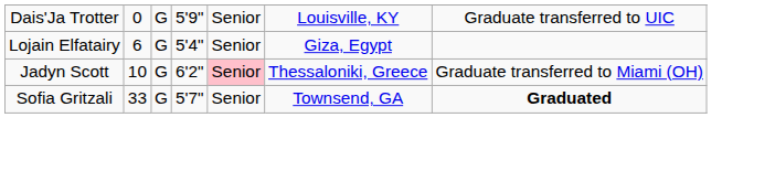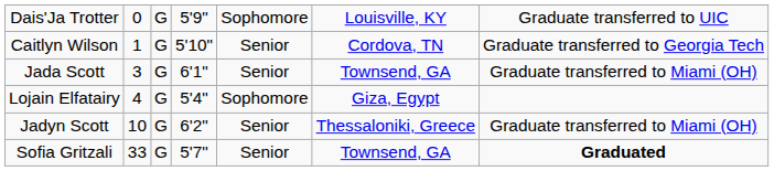Dais'Ja Trotter | column 5: Senior -> Sophomore
+ row: Caitlyn Wilson | 1 | G | 5'10" | Senior | Cordova, TN | Graduate transferred to Georgia Tech
+ row: Jada Scott | 3 | G | 6'1" | Senior | Townsend, GA | Graduate transferred to Miami (OH)
Lojain Elfatairy | column 2: 6 -> 4
Lojain Elfatairy | column 5: Senior -> Sophomore
Jadyn Scott | column 5: pink background -> no background
